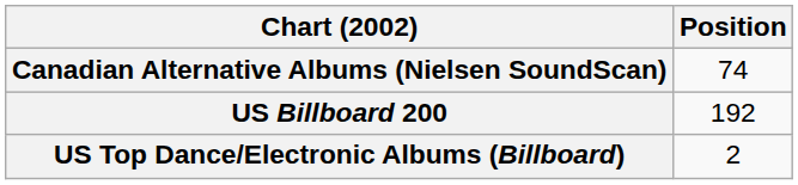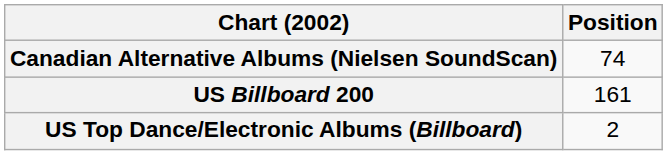US Billboard 200 | Position: 192 -> 161
